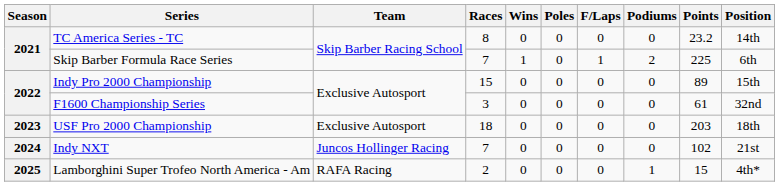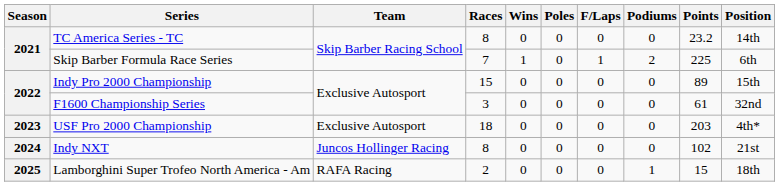USF Pro 2000 Championship | Position: 18th -> 4th*
Indy NXT | Races: 7 -> 8
Lamborghini Super Trofeo North America - Am | Position: 4th* -> 18th
